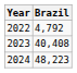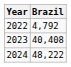2024 | Brazil: 48,223 -> 48,222
